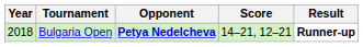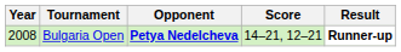Bulgaria Open | Year: 2018 -> 2008
